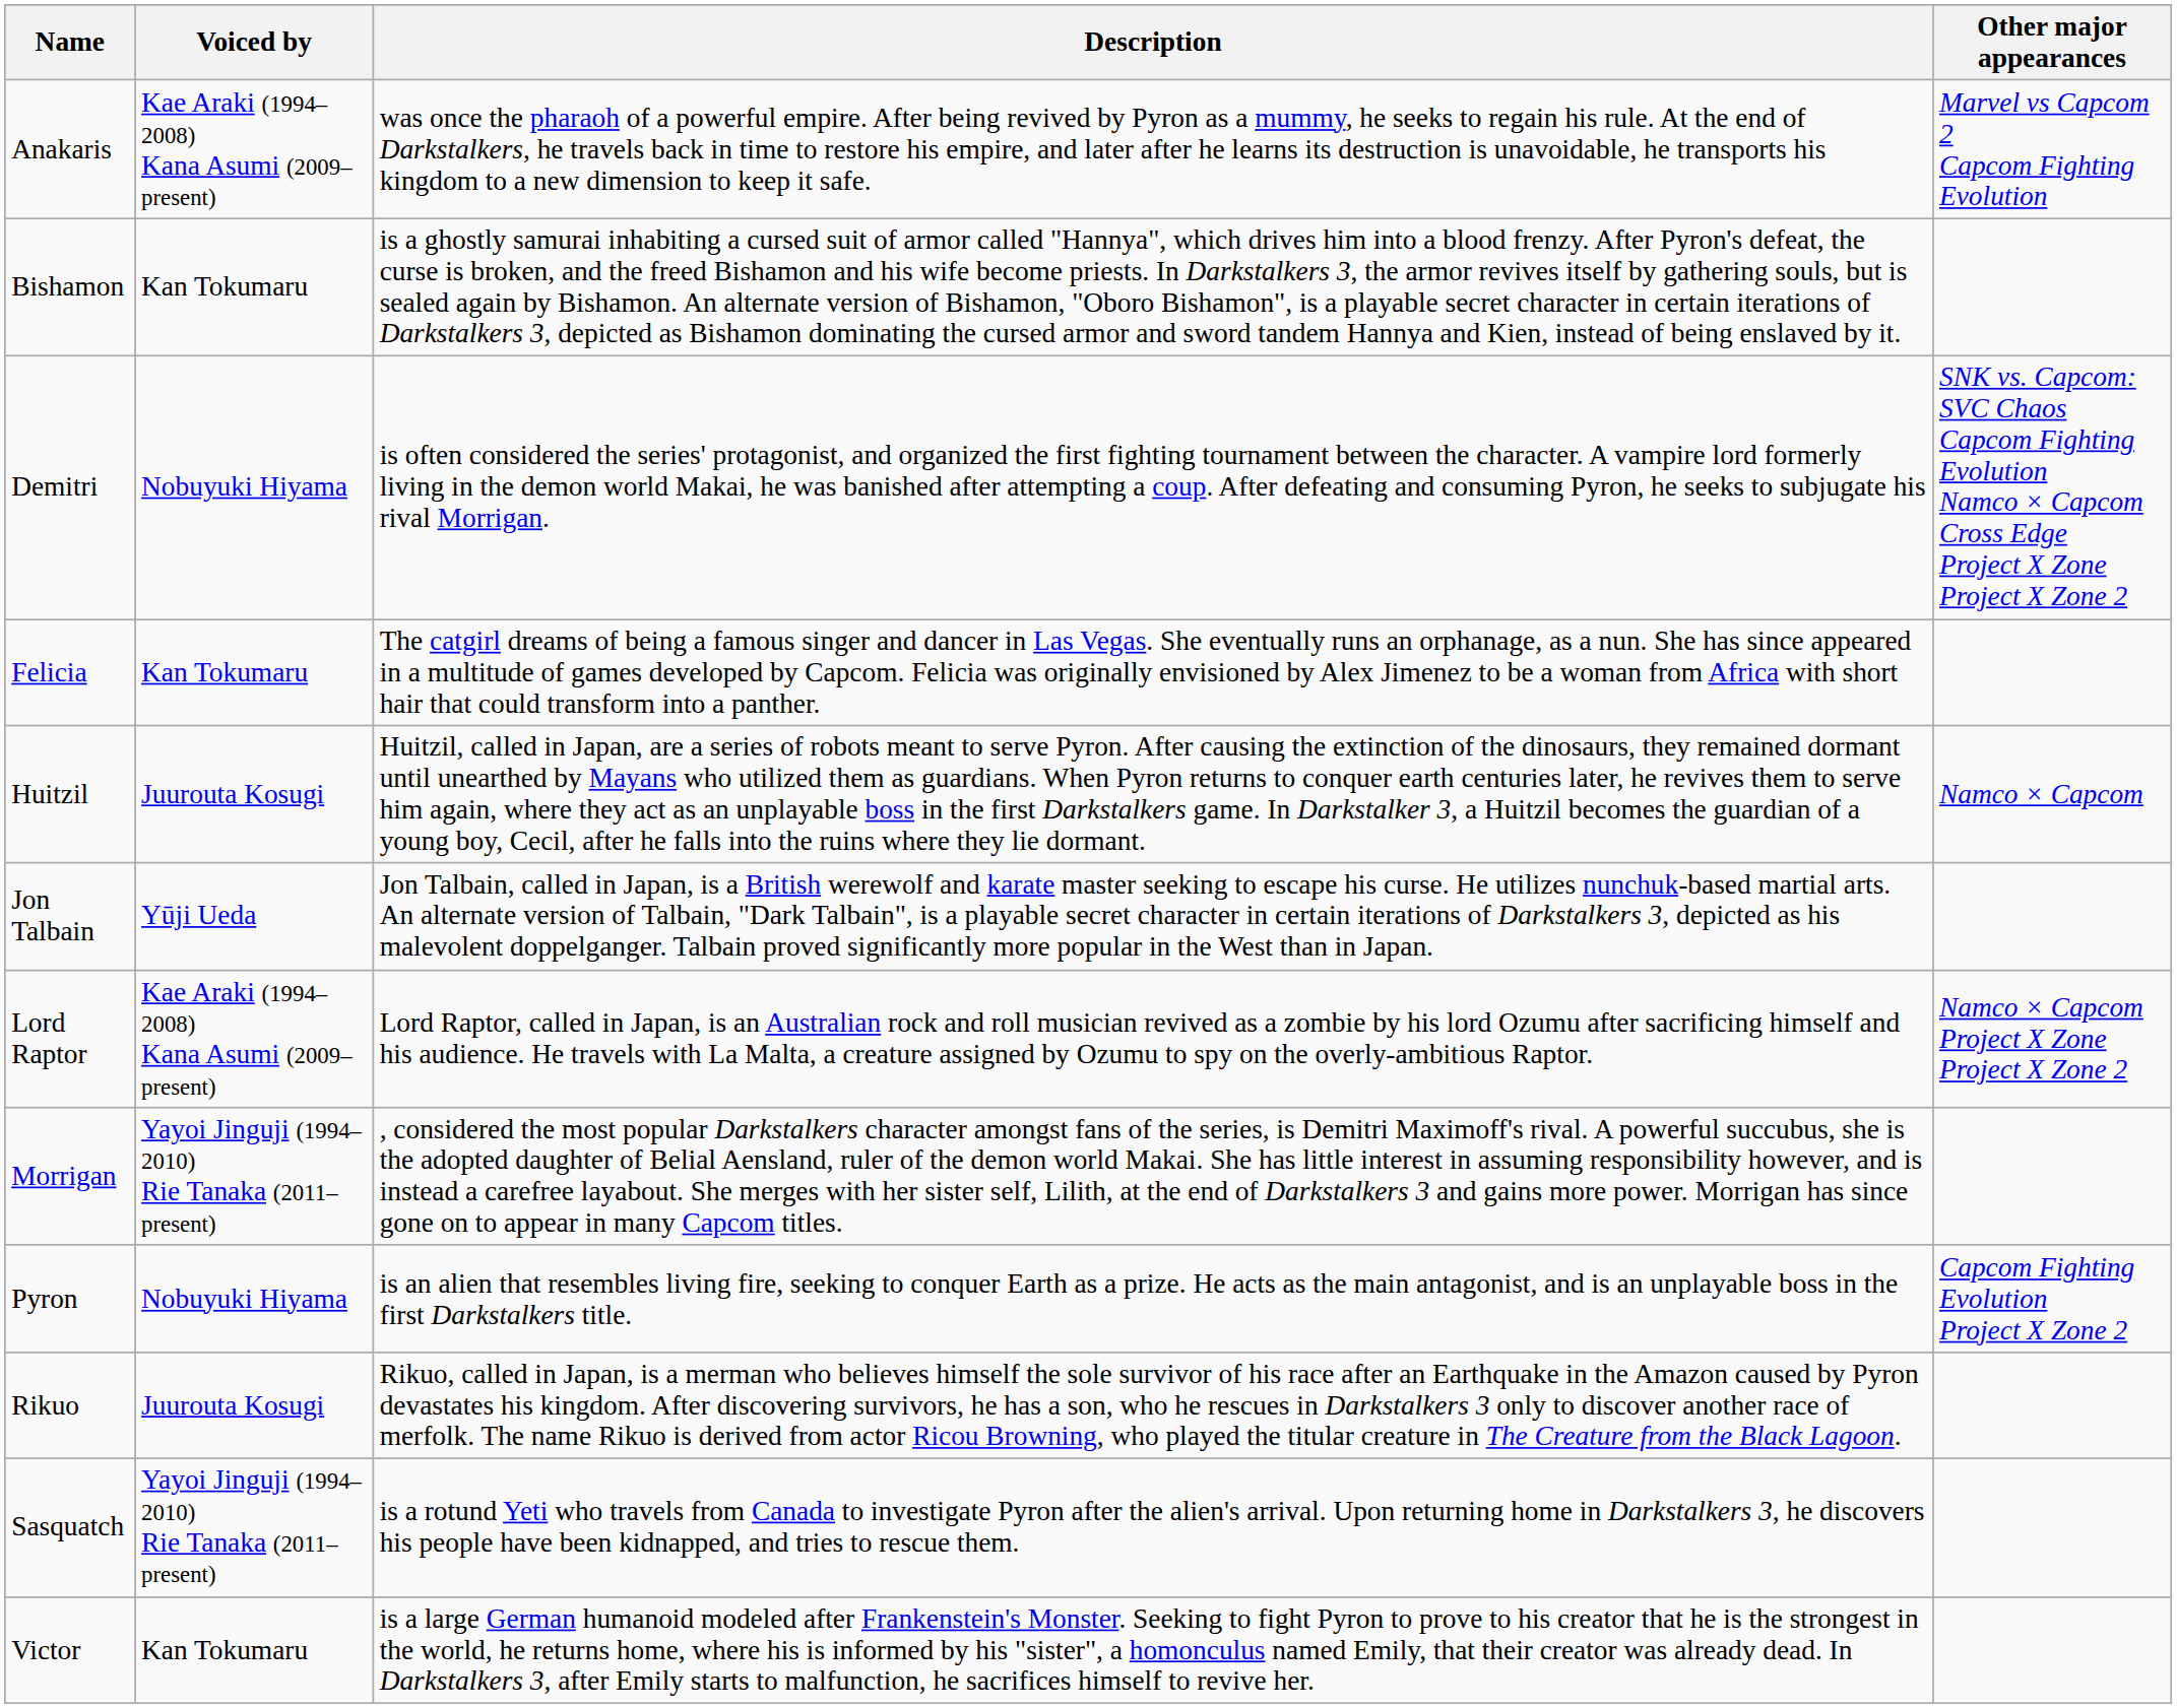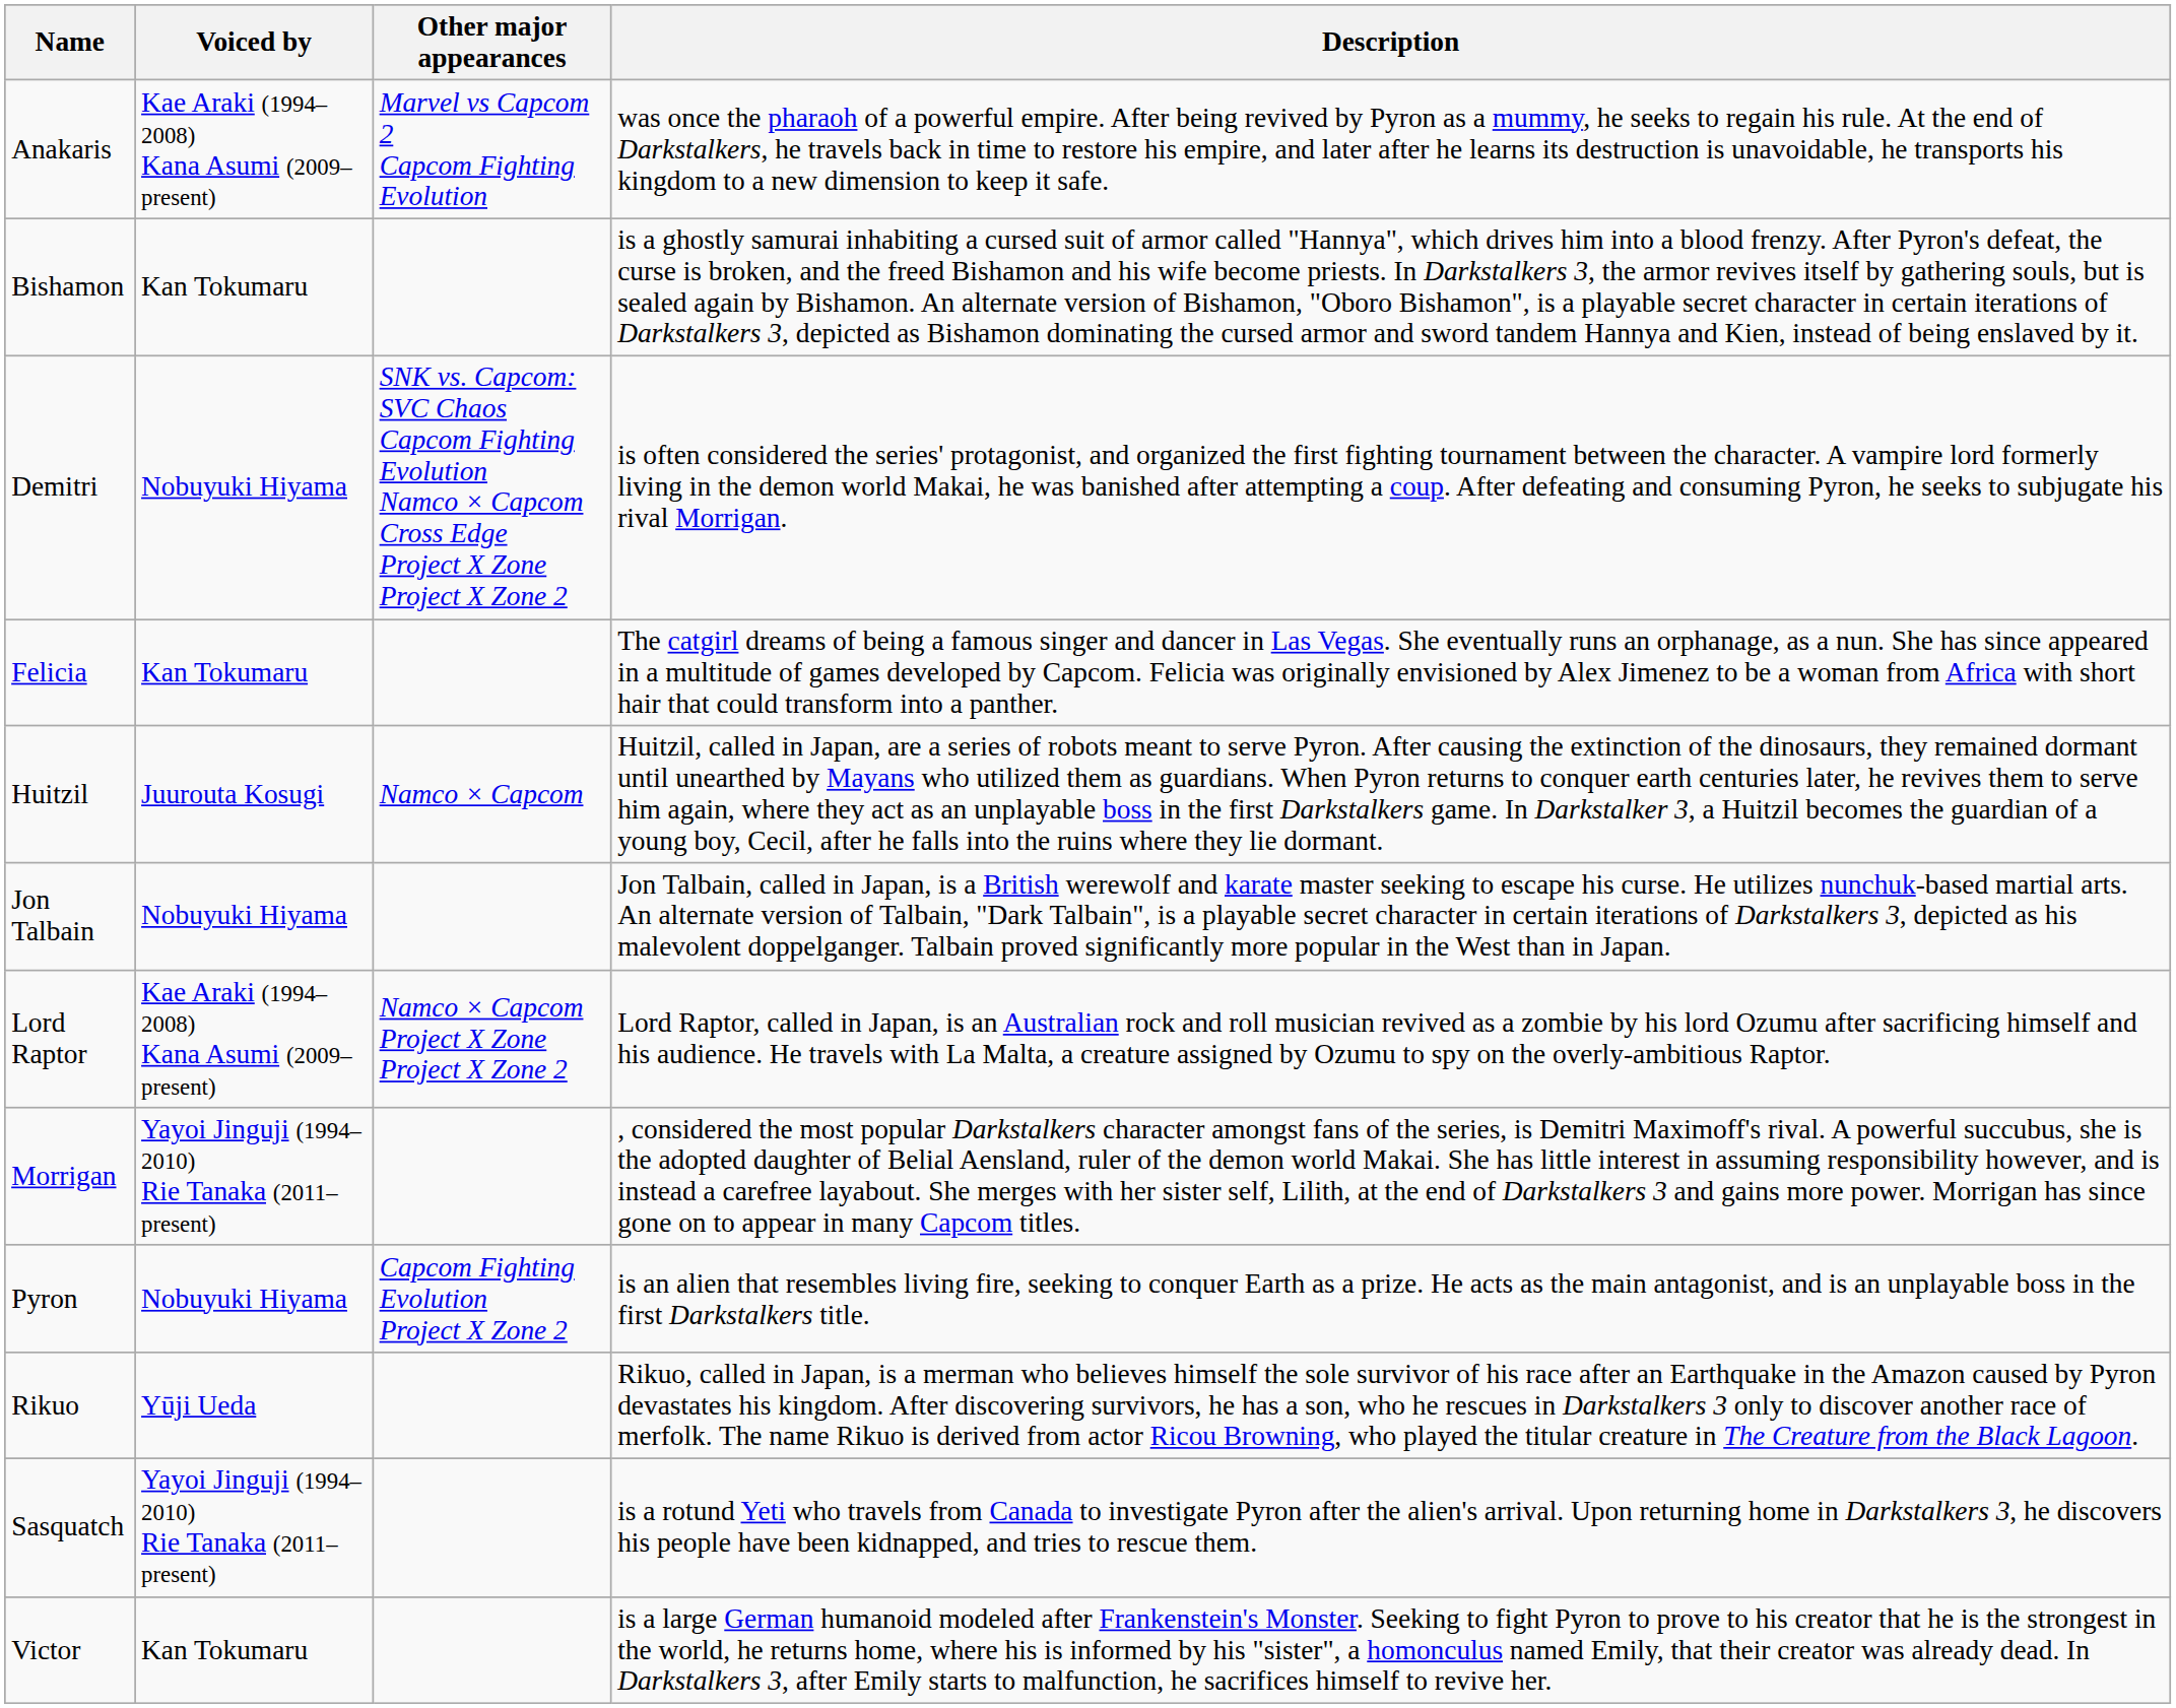columns swapped: Description <-> Other major appearances
Jon Talbain | Voiced by: Yūji Ueda -> Nobuyuki Hiyama
Rikuo | Voiced by: Juurouta Kosugi -> Yūji Ueda
